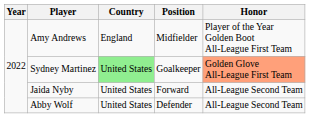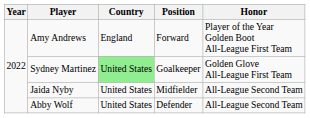Amy Andrews | Position: Midfielder -> Forward
Sydney Martinez | Honor: lightsalmon background -> no background
Jaida Nyby | Position: Forward -> Midfielder
